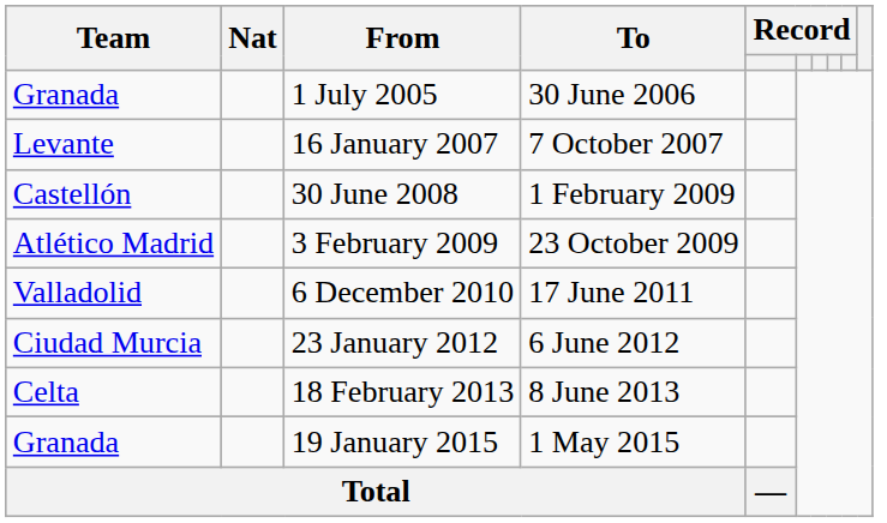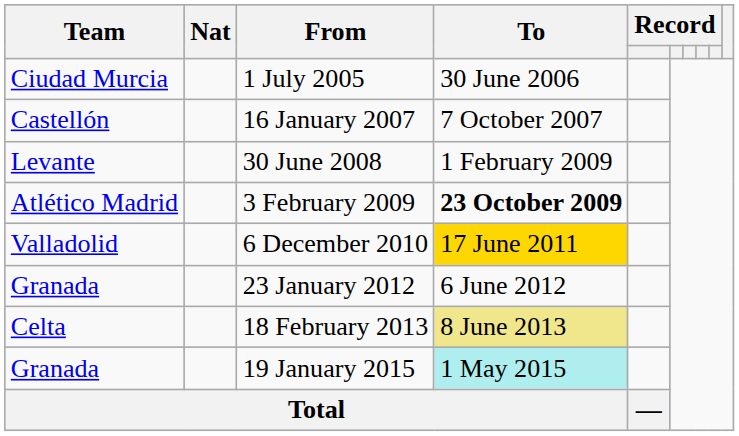1 July 2005 | Team: Granada -> Ciudad Murcia
16 January 2007 | Team: Levante -> Castellón
30 June 2008 | Team: Castellón -> Levante
3 February 2009 | To: normal -> bold
6 December 2010 | To: no background -> gold background
23 January 2012 | Team: Ciudad Murcia -> Granada
18 February 2013 | To: no background -> khaki background
19 January 2015 | To: no background -> paleturquoise background
